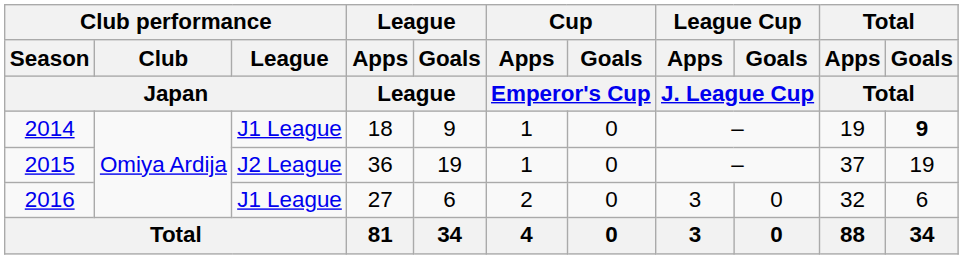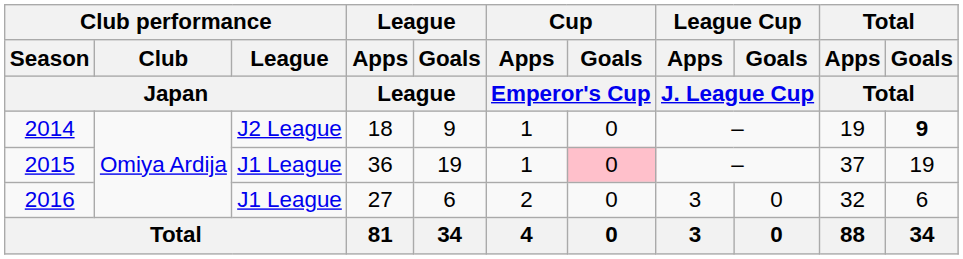2014 | Club performance / League / Japan: J1 League -> J2 League
2015 | Club performance / League / Japan: J2 League -> J1 League
2015 | Cup / Goals / Emperor's Cup: no background -> pink background
